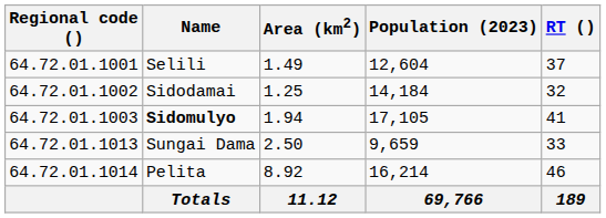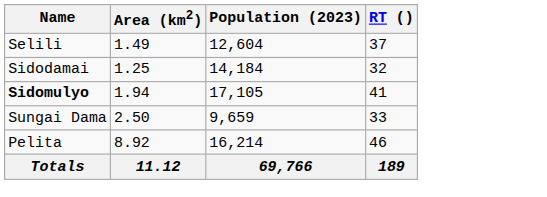- column: Regional code () | 64.72.01.1001 | 64.72.01.1002 | 64.72.01.1003 | 64.72.01.1013 | 64.72.01.1014
